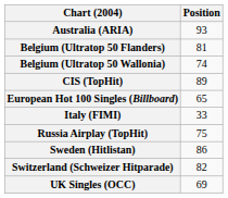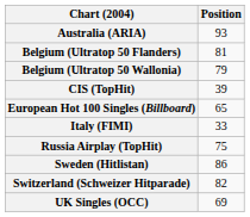Belgium (Ultratop 50 Wallonia) | Position: 74 -> 79
CIS (TopHit) | Position: 89 -> 39
